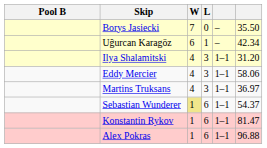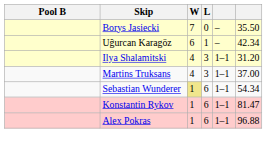- row: Eddy Mercier | 4 | 3 | 1–1 | 58.06
Martins Truksans | column 6: 36.97 -> 37.00
Sebastian Wunderer | column 6: 54.37 -> 54.34
